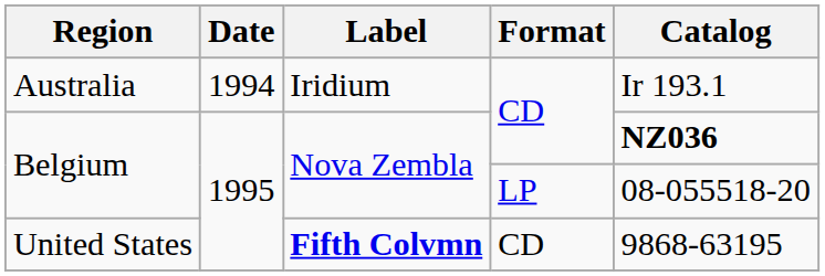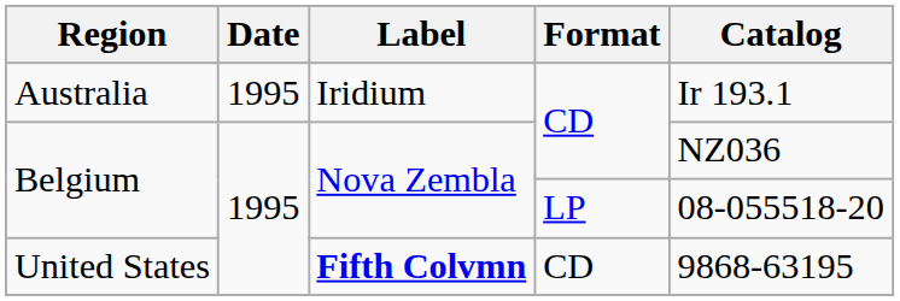Australia | Date: 1994 -> 1995
Belgium / CD | Catalog: bold -> normal
